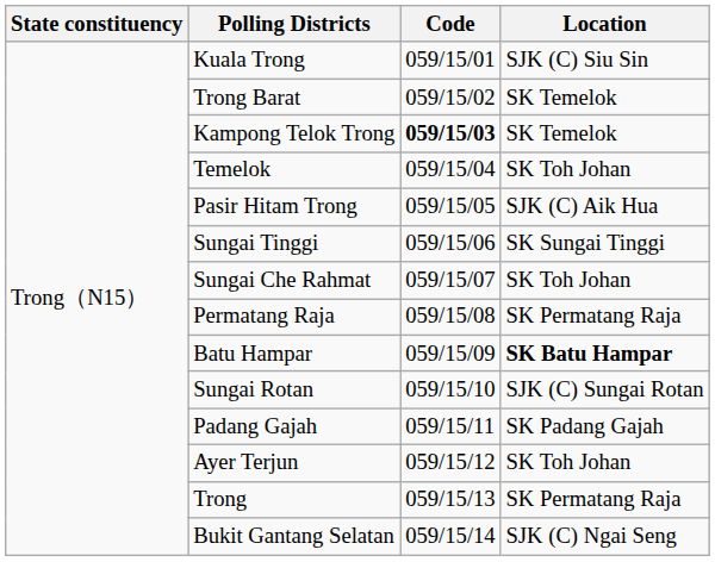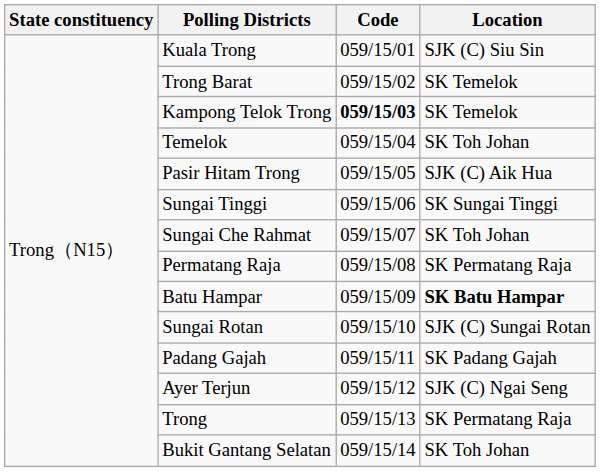Ayer Terjun | Location: SK Toh Johan -> SJK (C) Ngai Seng
Bukit Gantang Selatan | Location: SJK (C) Ngai Seng -> SK Toh Johan
